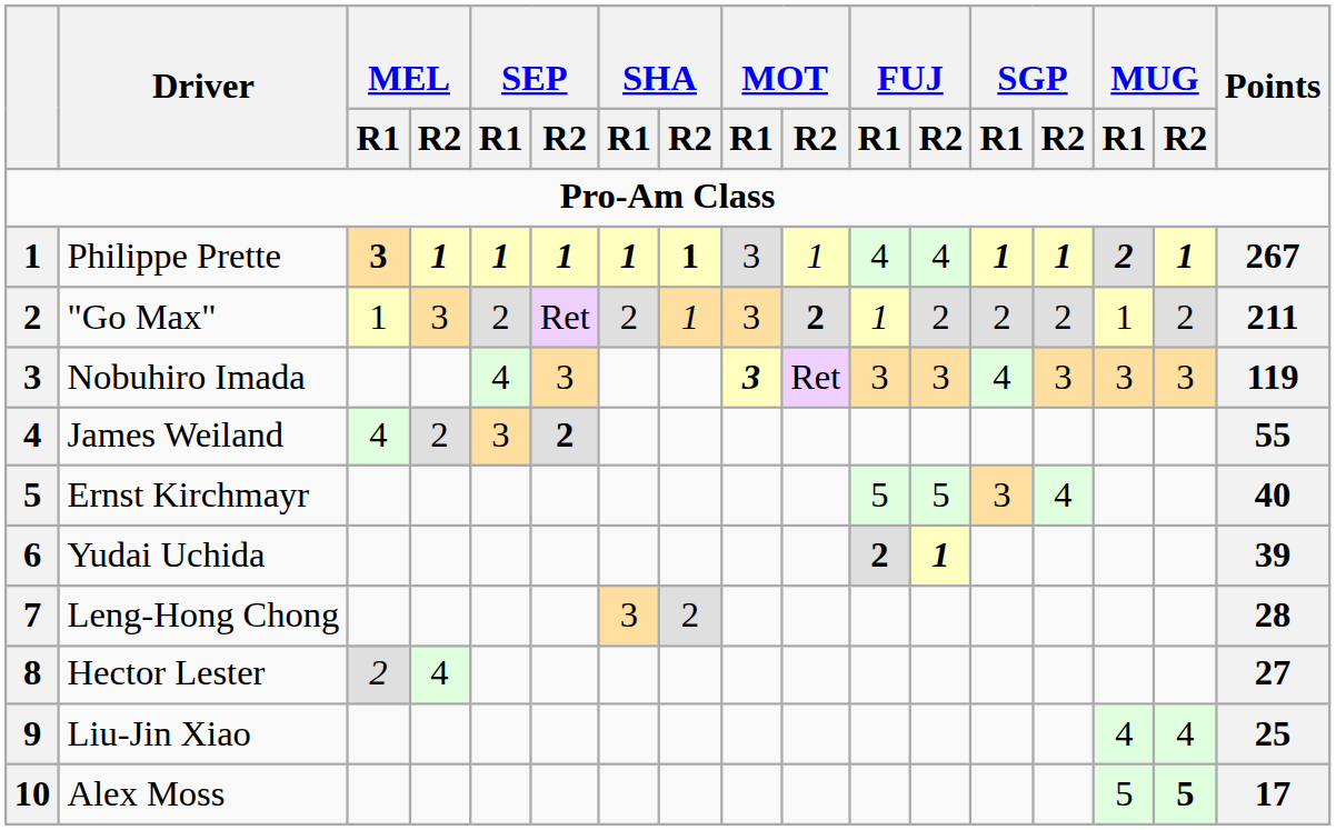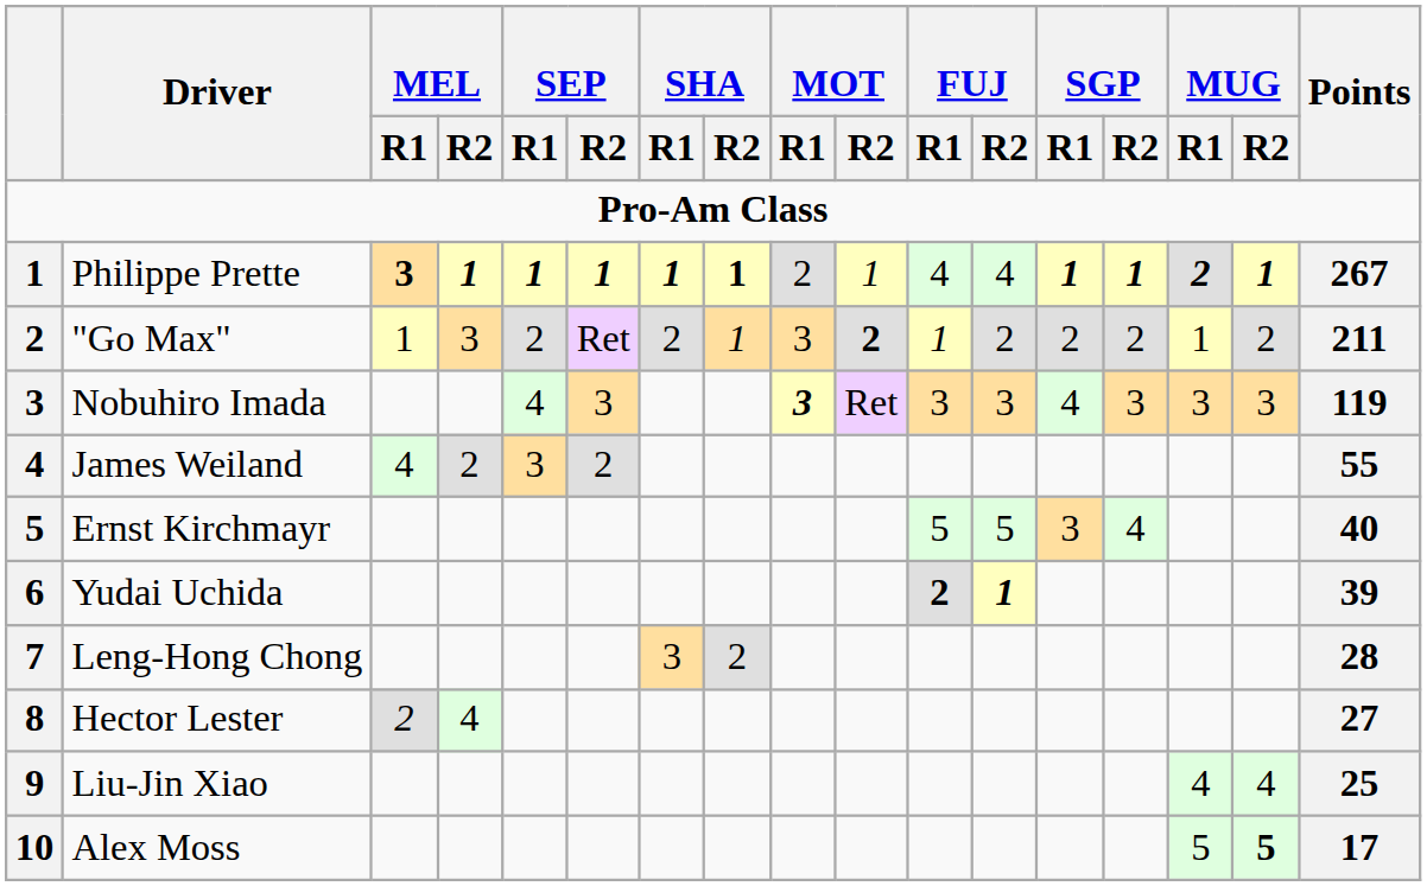Philippe Prette | MOT / R1: 3 -> 2
James Weiland | SEP / R2: bold -> normal
